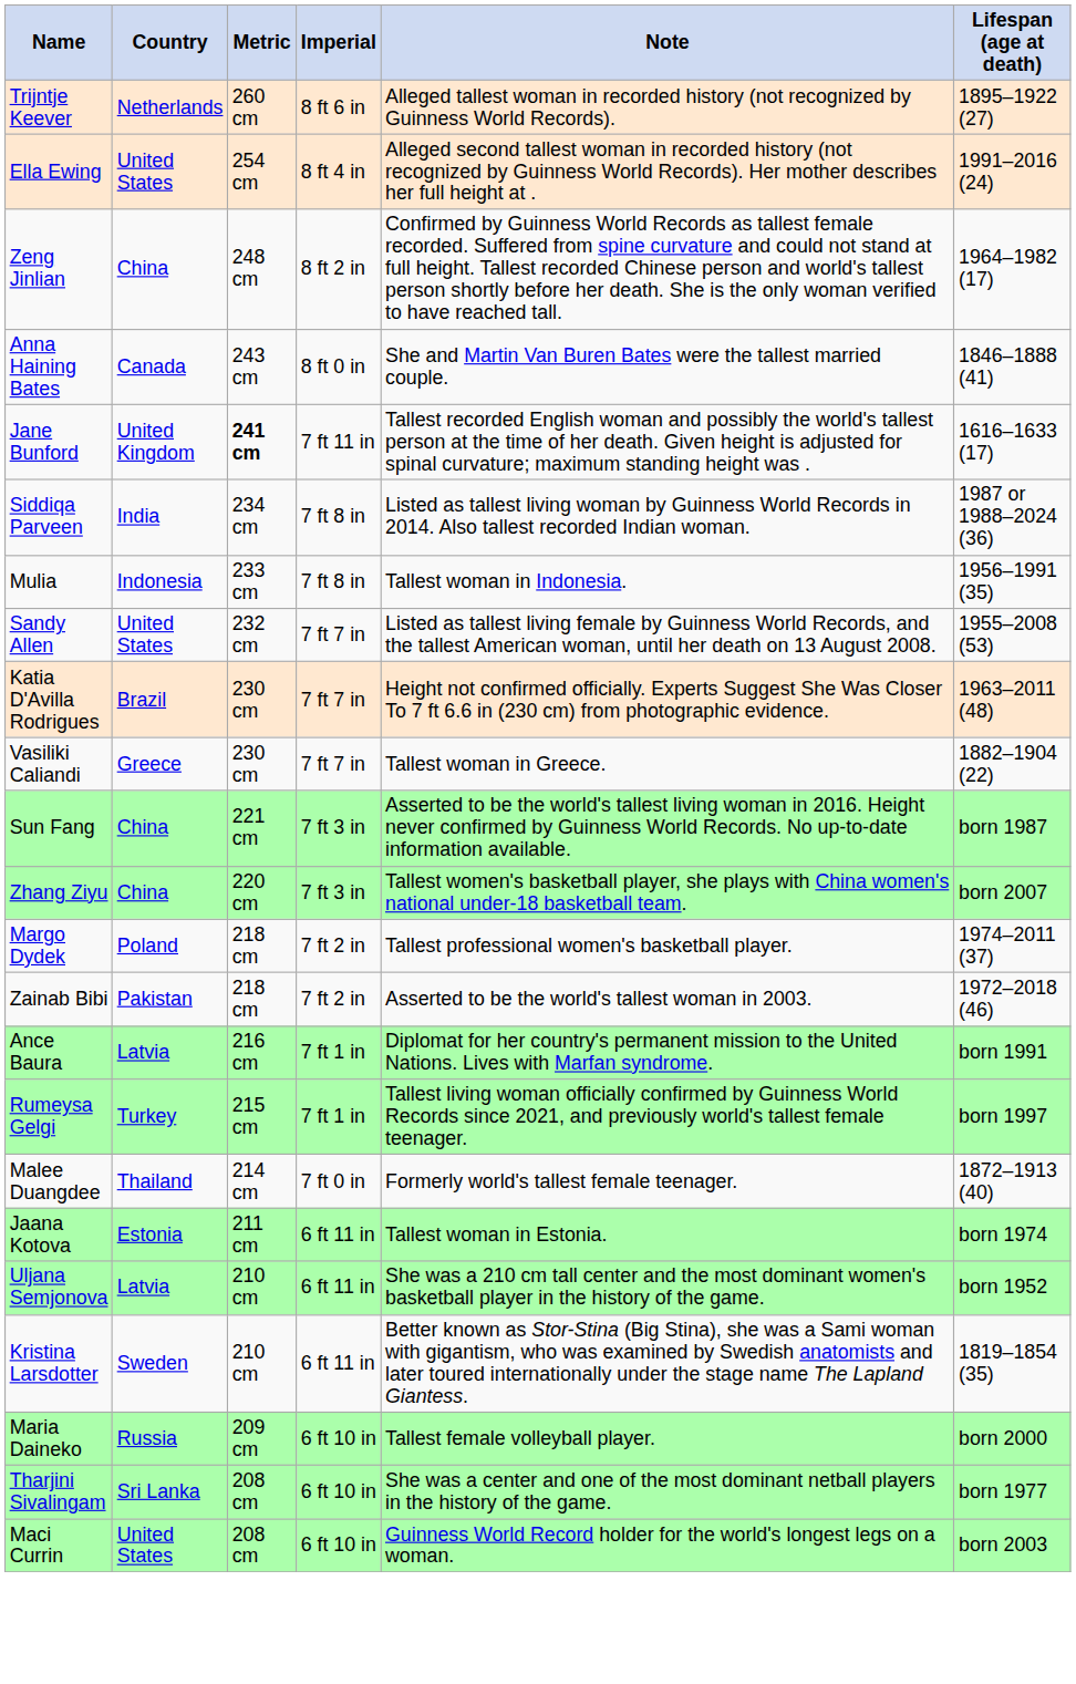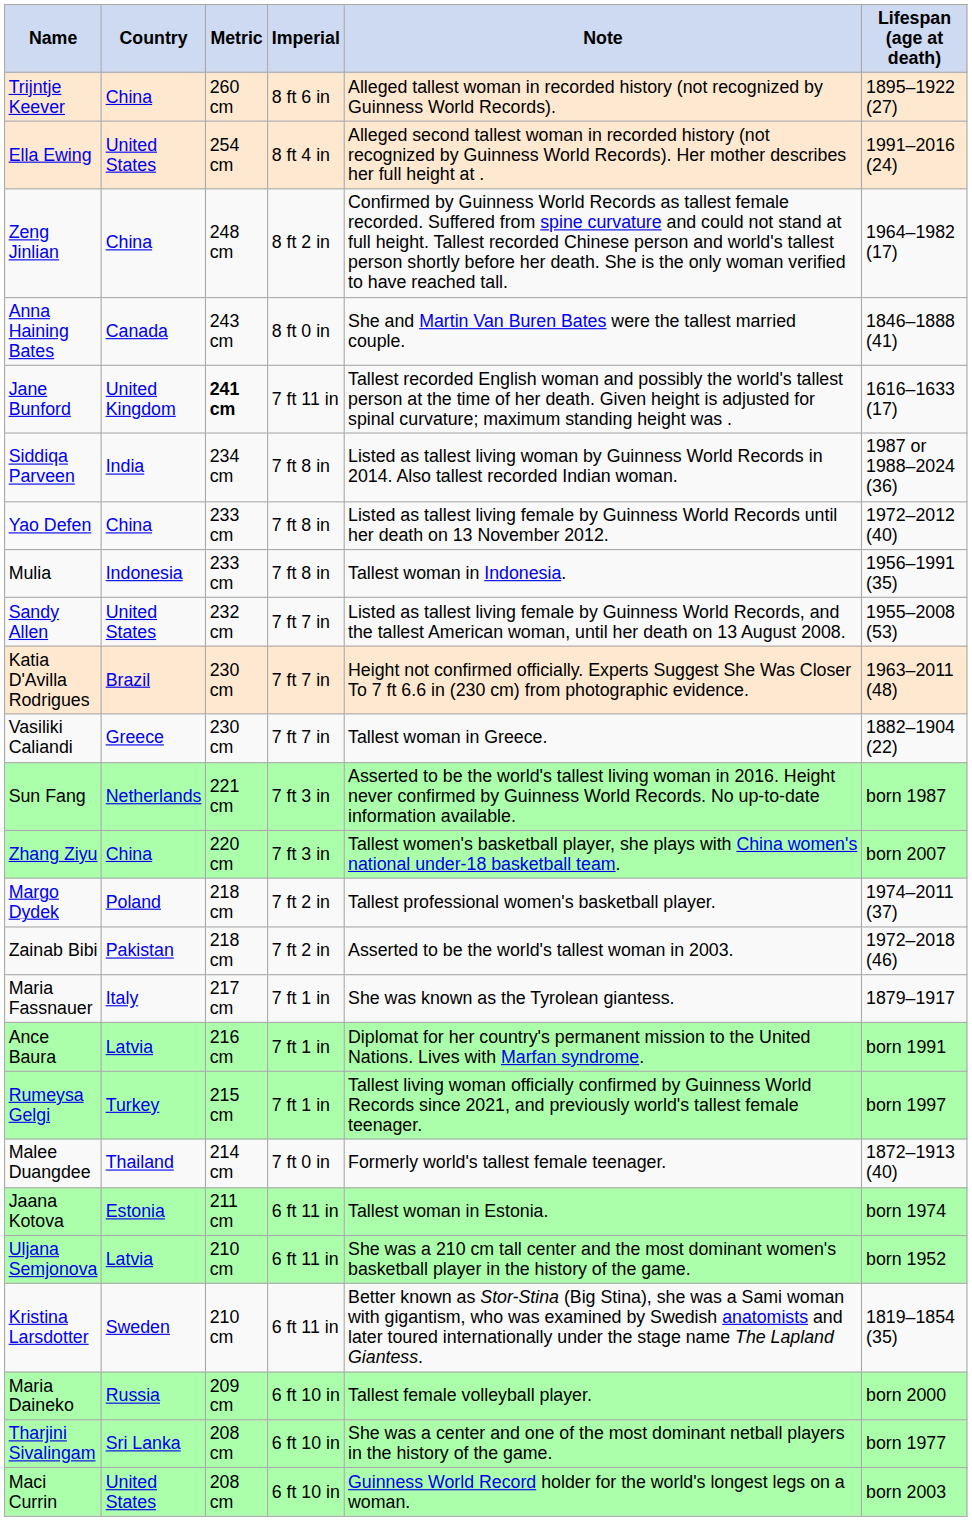Trijntje Keever | Country: Netherlands -> China
+ row: Yao Defen | China | 233 cm | 7 ft 8 in | Listed as tallest living female by Guinness World Records until her death on 13 November 2012. | 1972–2012 (40)
Sun Fang | Country: China -> Netherlands
+ row: Maria Fassnauer | Italy | 217 cm | 7 ft 1 in | She was known as the Tyrolean giantess. | 1879–1917
